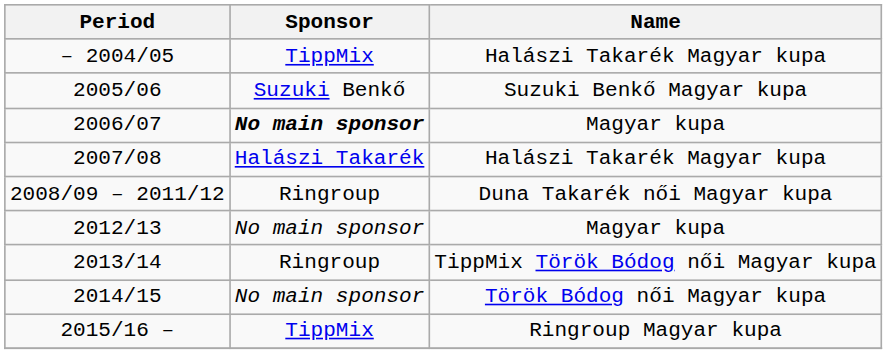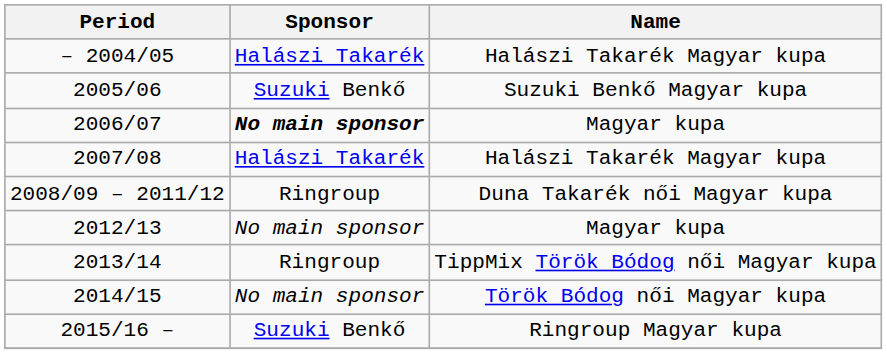– 2004/05 | Sponsor: TippMix -> Halászi Takarék
2015/16 – | Sponsor: TippMix -> Suzuki Benkő
